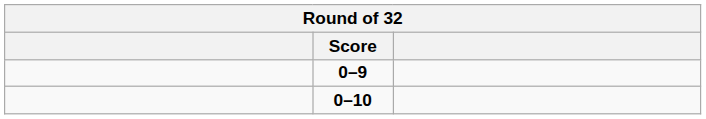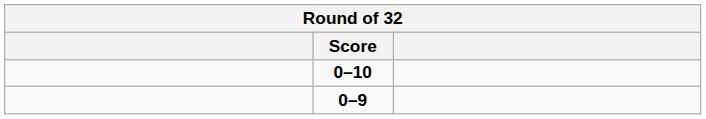rows swapped: 0–10 <-> 0–9
